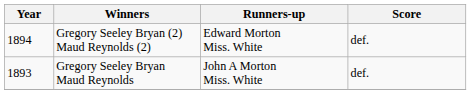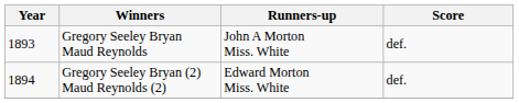rows swapped: Gregory Seeley Bryan Maud Reynolds <-> Gregory Seeley Bryan (2) Maud Reynolds (2)
